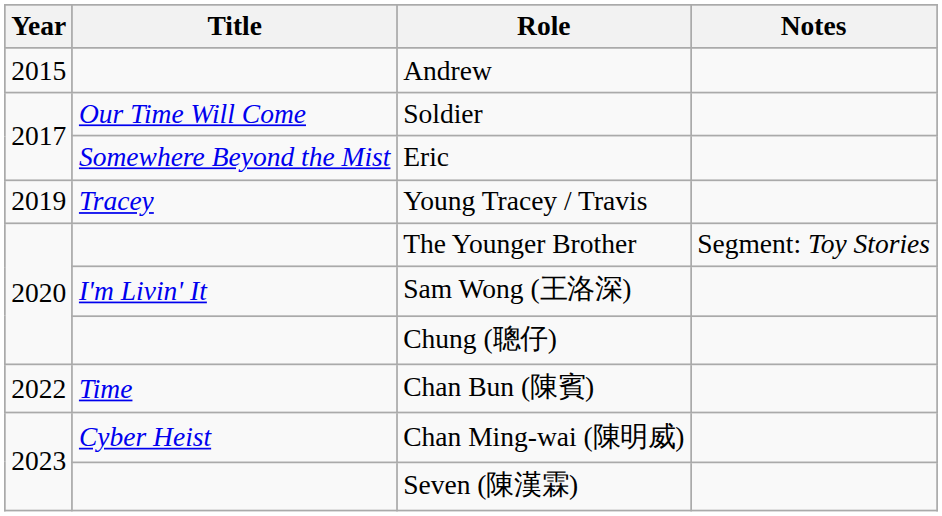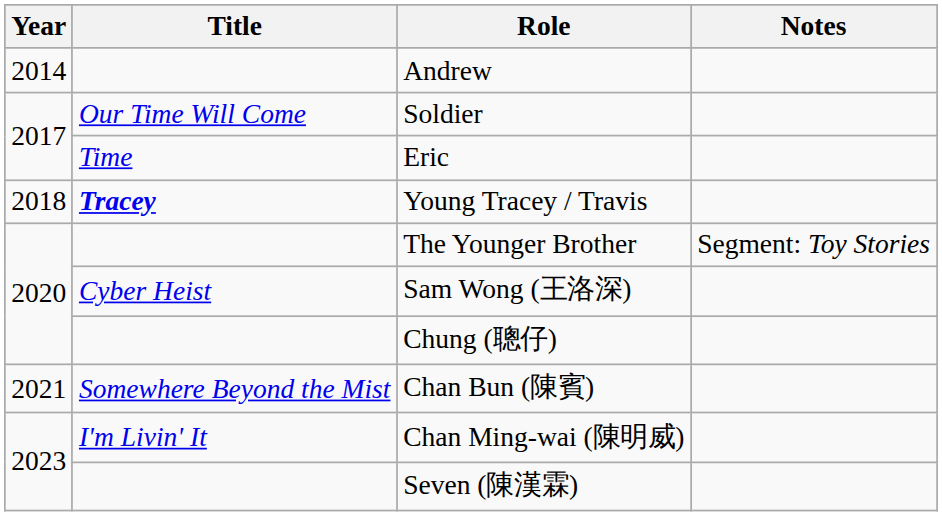Andrew | Year: 2015 -> 2014
Eric | Title: Somewhere Beyond the Mist -> Time
Young Tracey / Travis | Year: 2019 -> 2018
Young Tracey / Travis | Title: normal -> bold
Sam Wong (王洛深) | Title: I'm Livin' It -> Cyber Heist
Chan Bun (陳賓) | Year: 2022 -> 2021
Chan Bun (陳賓) | Title: Time -> Somewhere Beyond the Mist
Chan Ming-wai (陳明威) | Title: Cyber Heist -> I'm Livin' It
